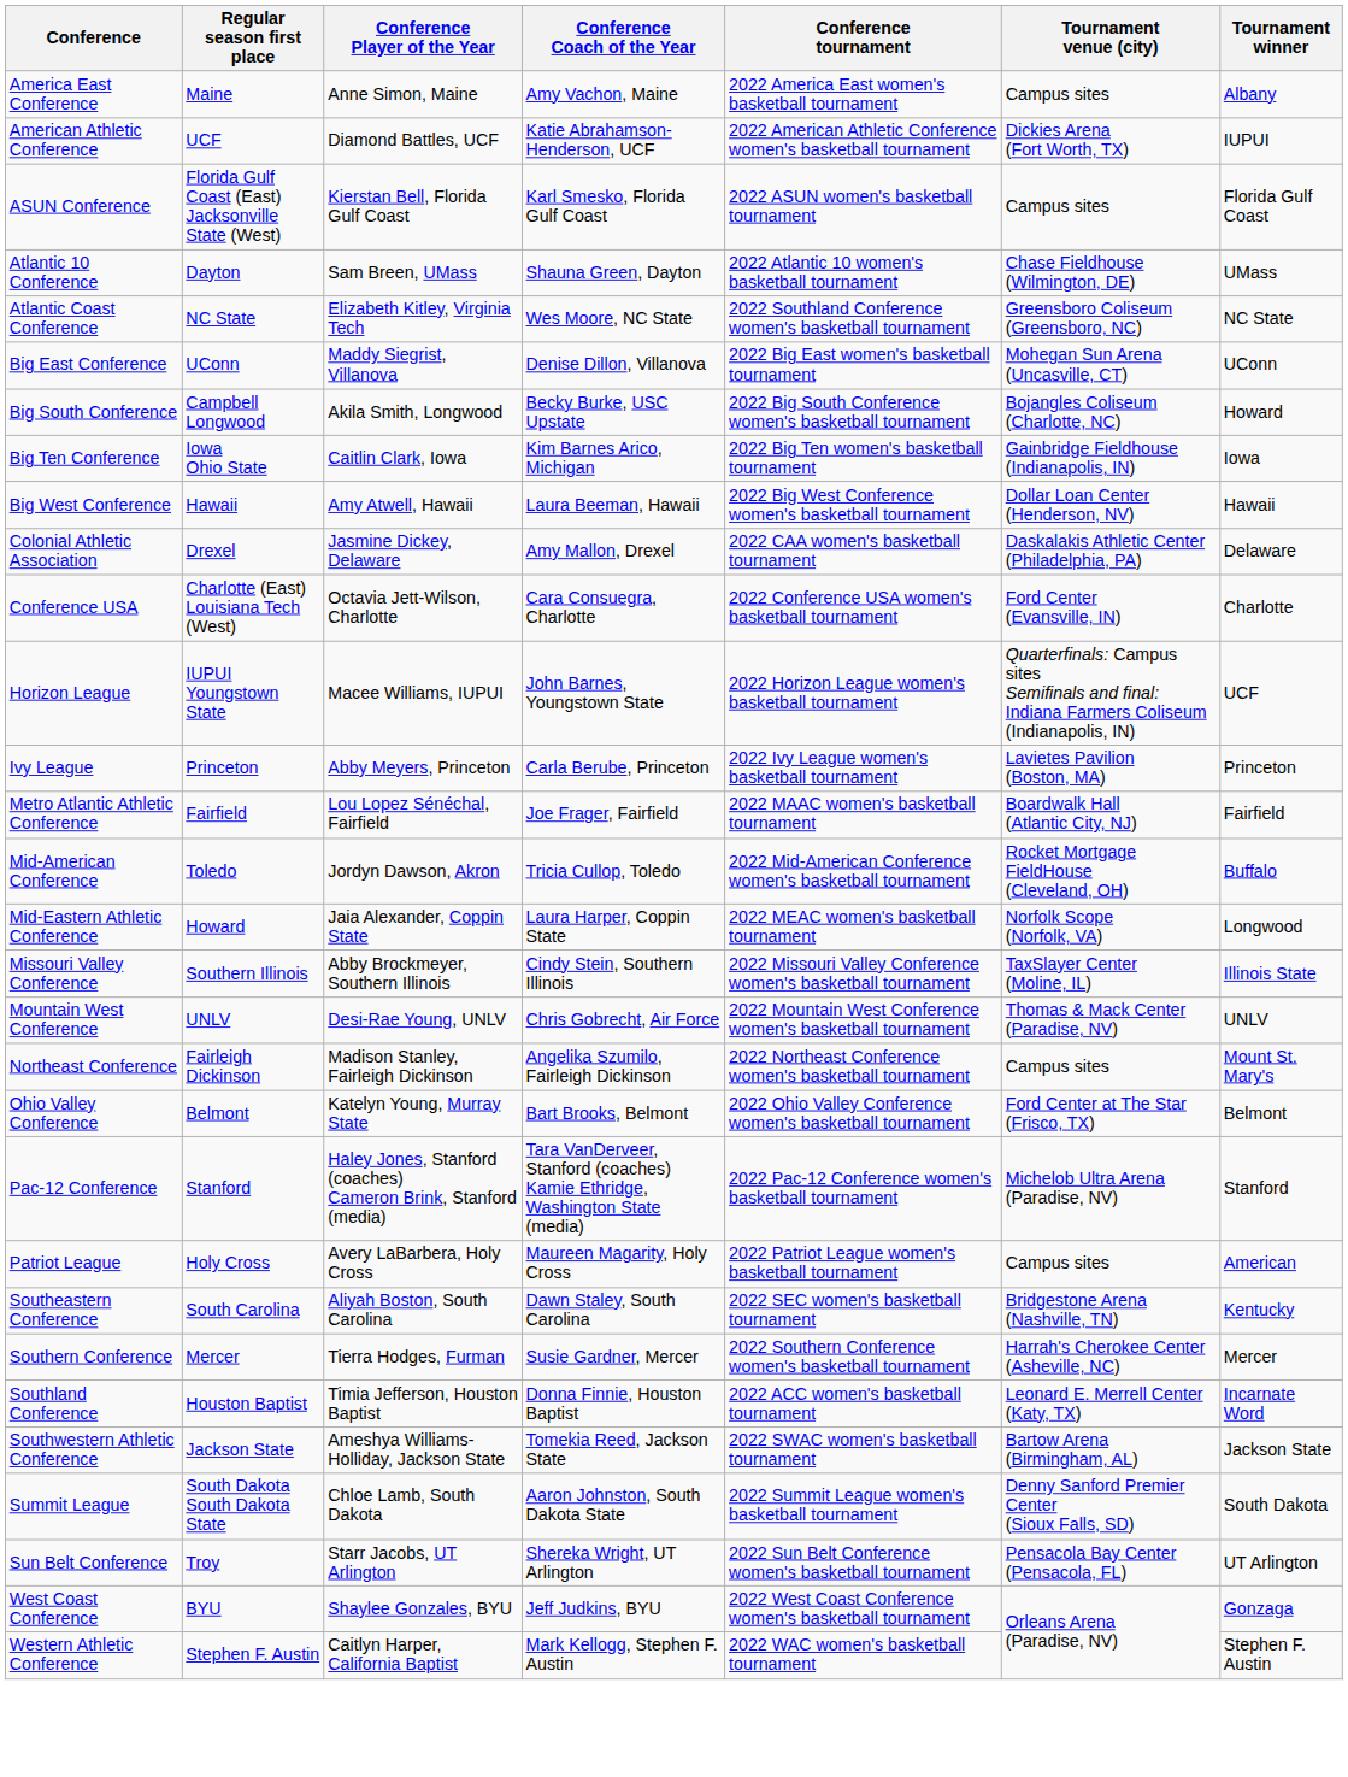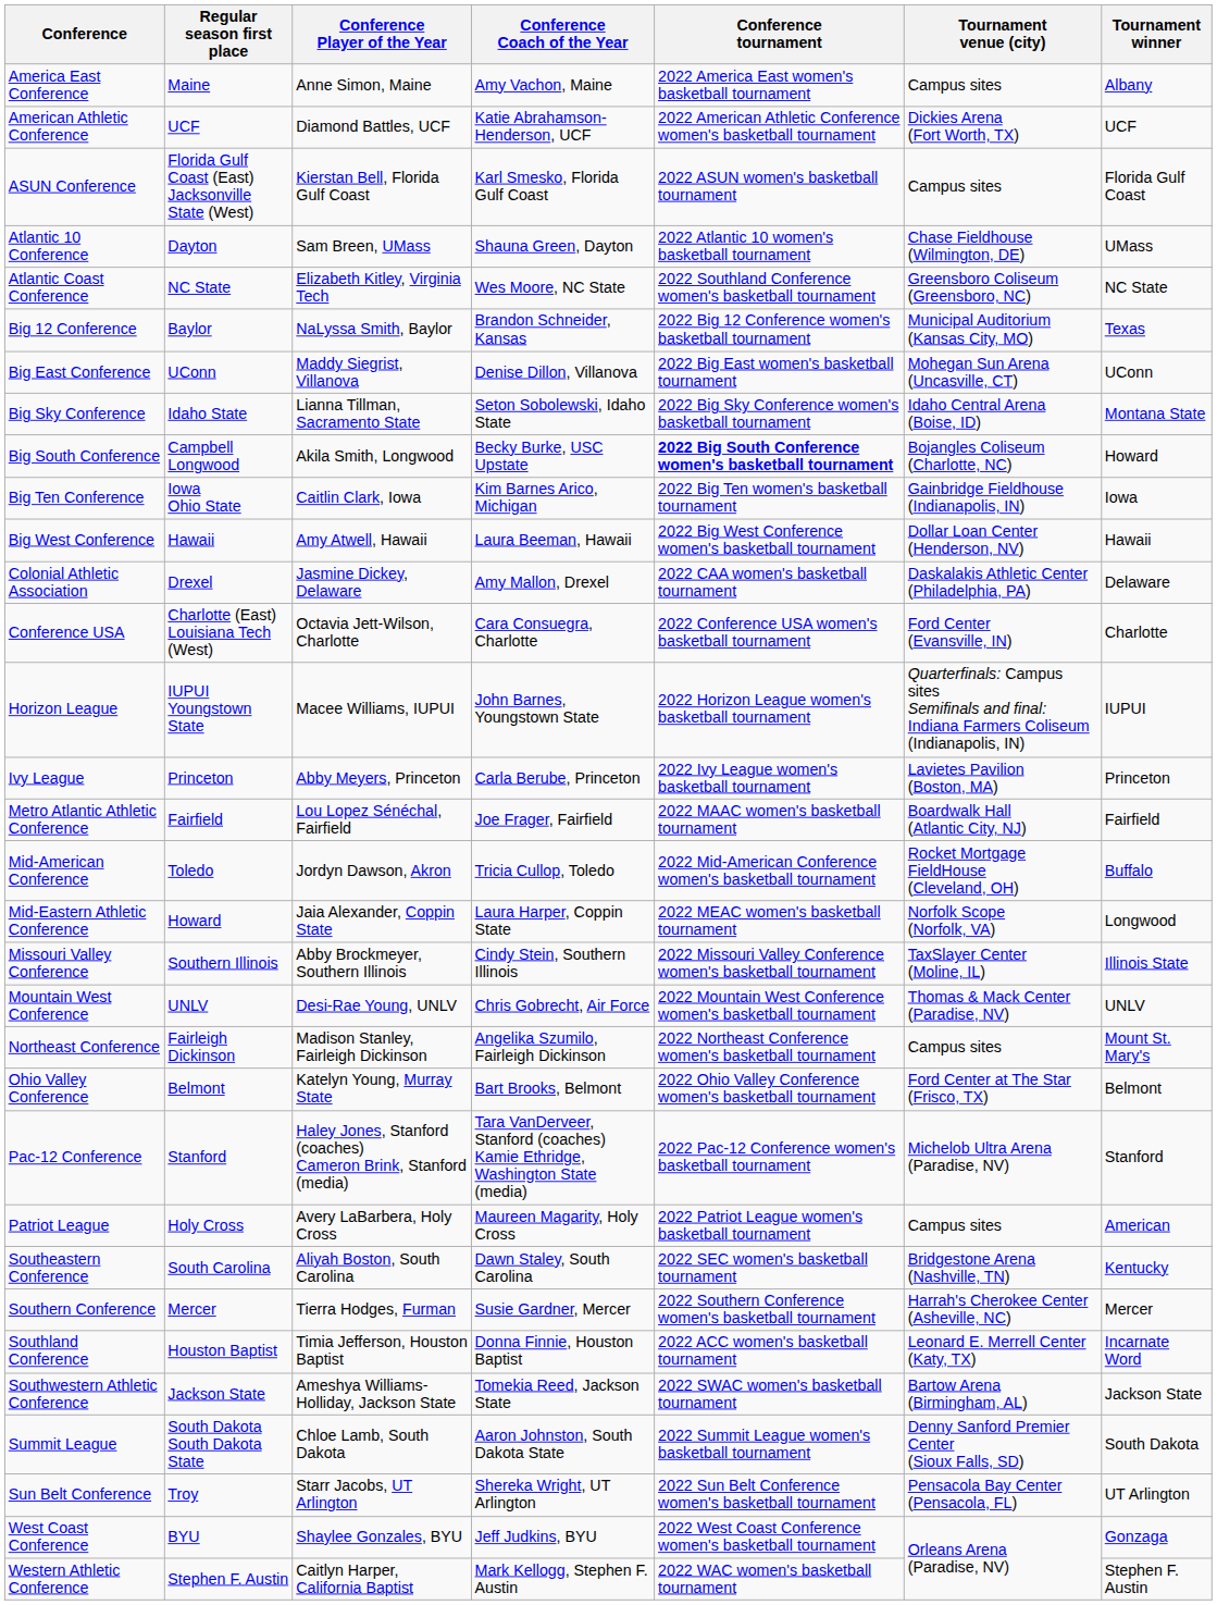American Athletic Conference | Tournament winner: IUPUI -> UCF
+ row: Big 12 Conference | Baylor | NaLyssa Smith, Baylor | Brandon Schneider, Kansas | 2022 Big 12 Conference women's basketball tournament | Municipal Auditorium (Kansas City, MO) | Texas
+ row: Big Sky Conference | Idaho State | Lianna Tillman, Sacramento State | Seton Sobolewski, Idaho State | 2022 Big Sky Conference women's basketball tournament | Idaho Central Arena (Boise, ID) | Montana State
Big South Conference | Conference tournament: normal -> bold
Horizon League | Tournament winner: UCF -> IUPUI
